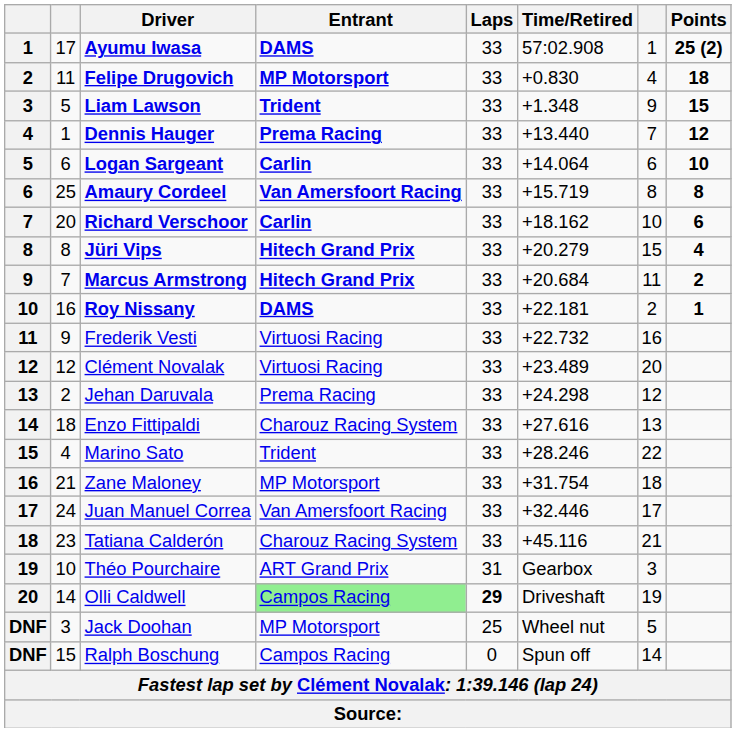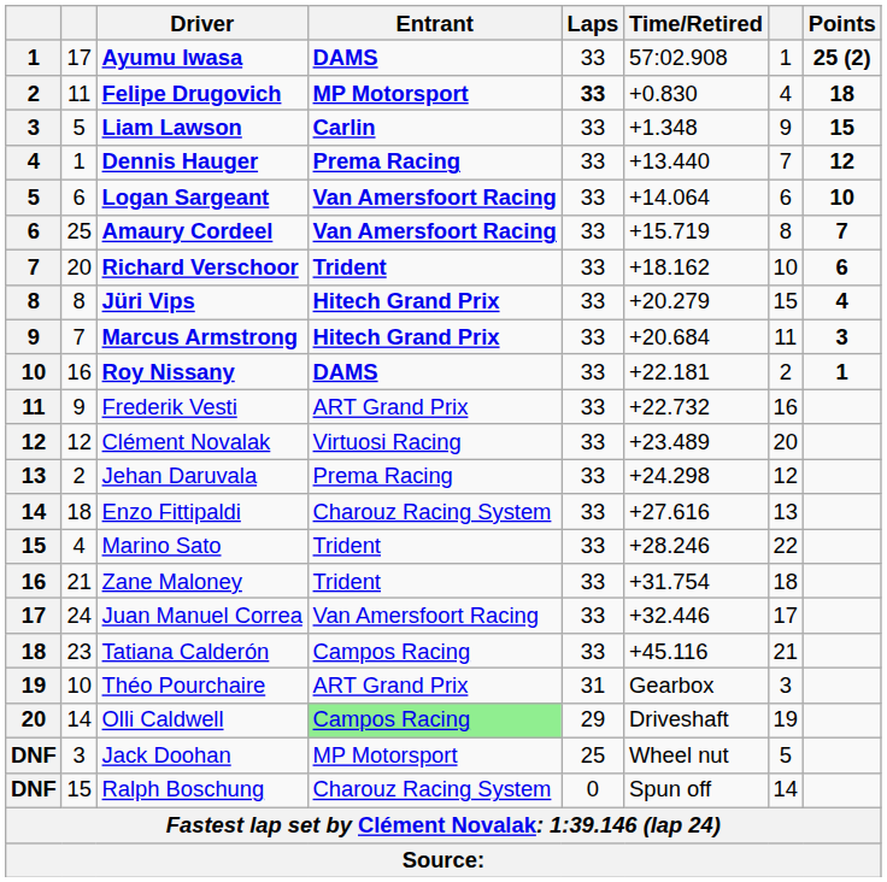Felipe Drugovich | Laps: normal -> bold
Liam Lawson | Entrant: Trident -> Carlin
Logan Sargeant | Entrant: Carlin -> Van Amersfoort Racing
Amaury Cordeel | Points: 8 -> 7
Richard Verschoor | Entrant: Carlin -> Trident
Marcus Armstrong | Points: 2 -> 3
Frederik Vesti | Entrant: Virtuosi Racing -> ART Grand Prix
Zane Maloney | Entrant: MP Motorsport -> Trident
Tatiana Calderón | Entrant: Charouz Racing System -> Campos Racing
Olli Caldwell | Laps: bold -> normal
Ralph Boschung | Entrant: Campos Racing -> Charouz Racing System
